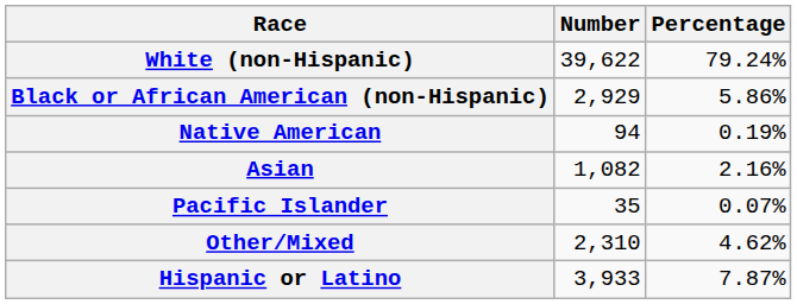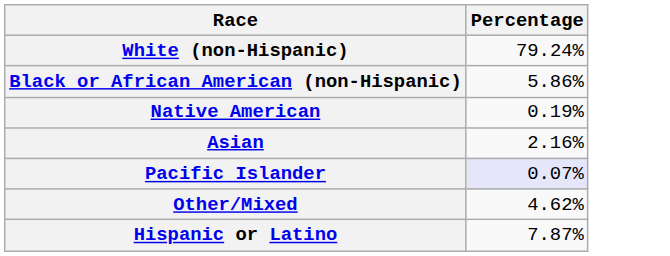- column: Number | 39,622 | 2,929 | 94 | 1,082 | 35 | 2,310 | 3,933
Pacific Islander | Percentage: no background -> lavender background
